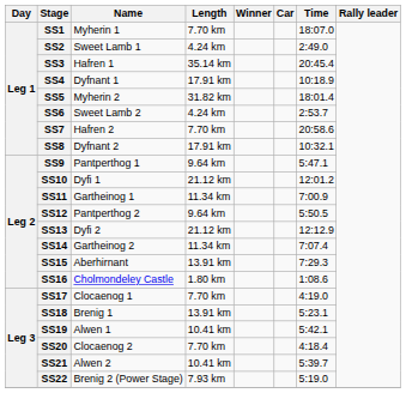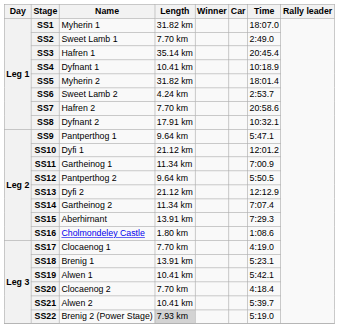SS1 | Length: 7.70 km -> 31.82 km
SS2 | Length: 4.24 km -> 7.70 km
SS4 | Length: 17.91 km -> 10.41 km
SS22 | Length: no background -> lightgrey background
